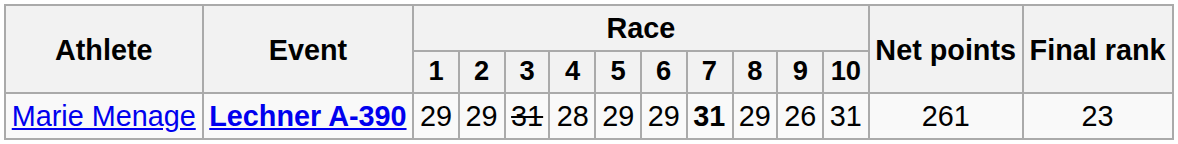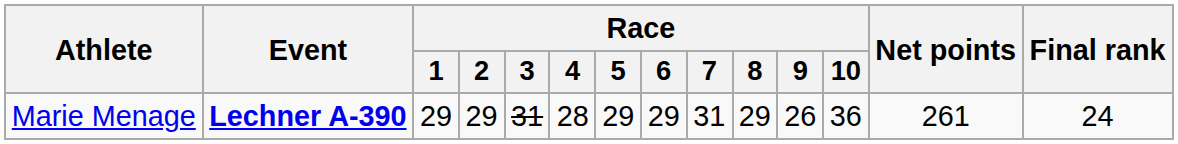Marie Menage | Race / 7: bold -> normal
Marie Menage | Race / 10: 31 -> 36
Marie Menage | Final rank: 23 -> 24
